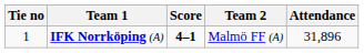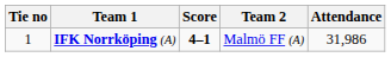IFK Norrköping (A) | Attendance: 31,896 -> 31,986
